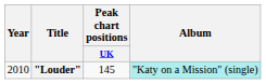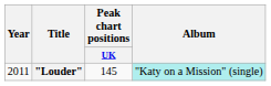"Louder" | Year: 2010 -> 2011
